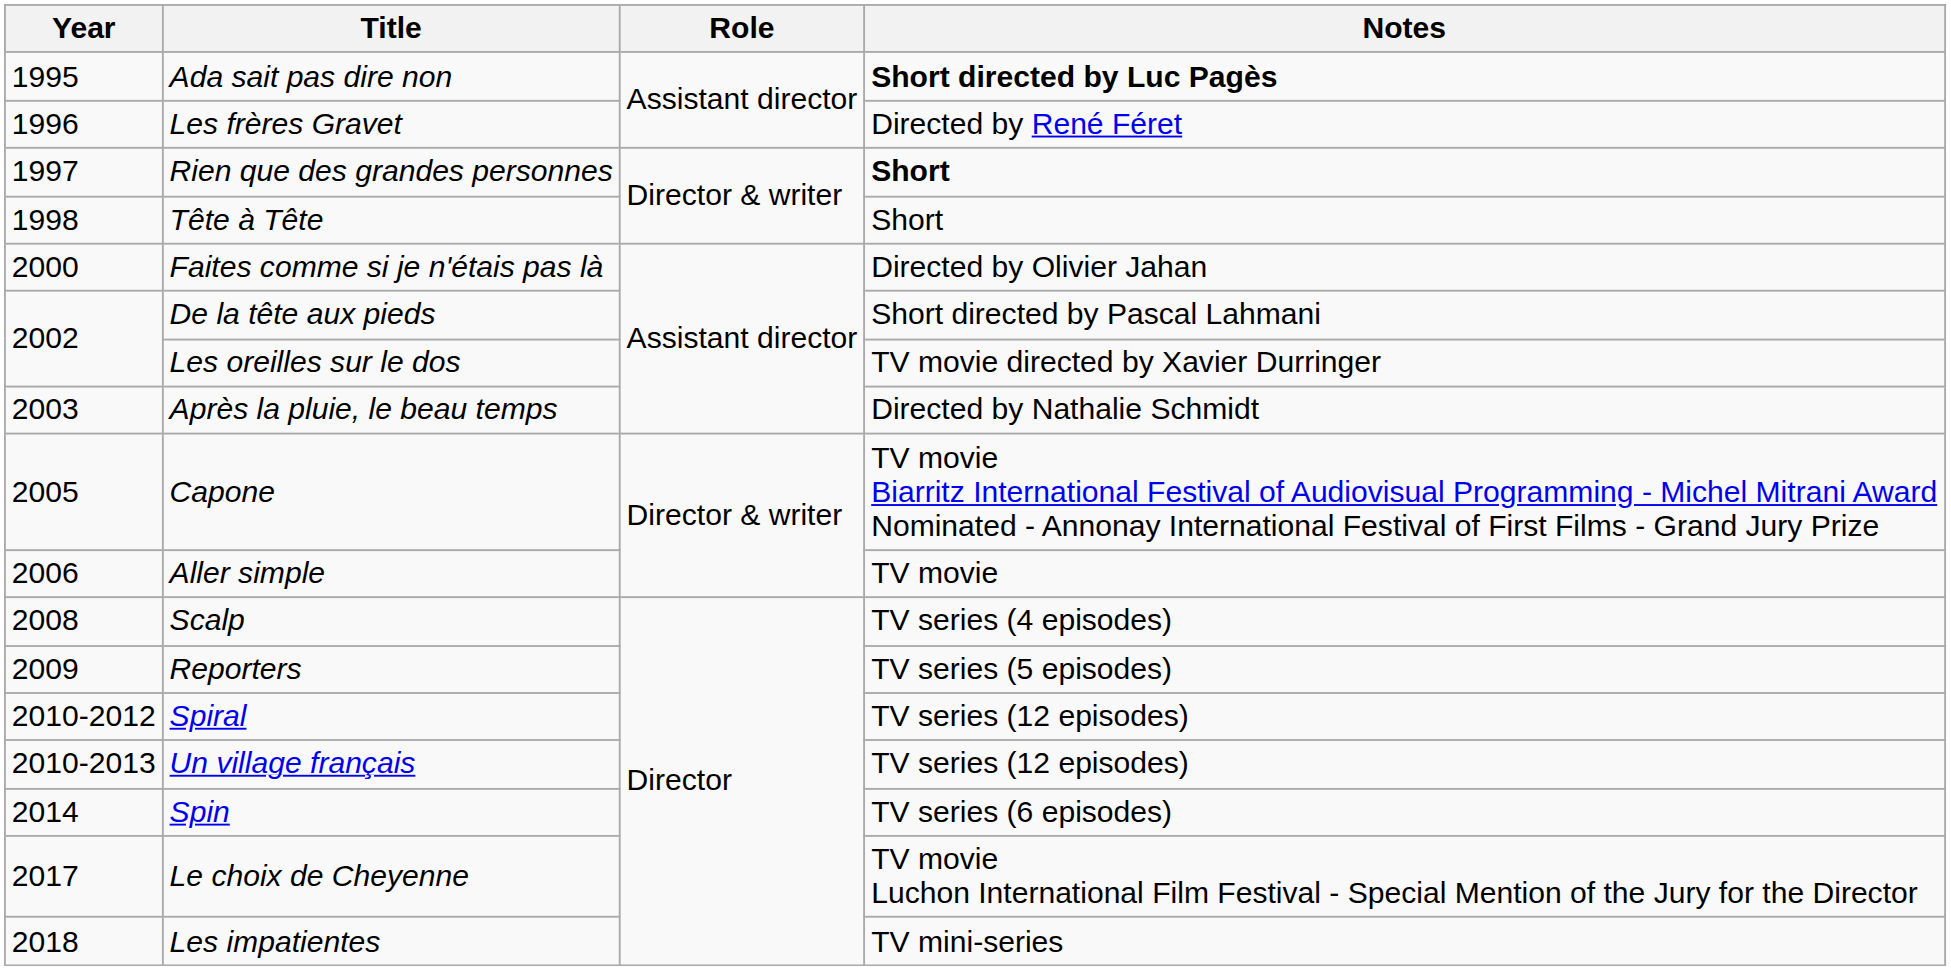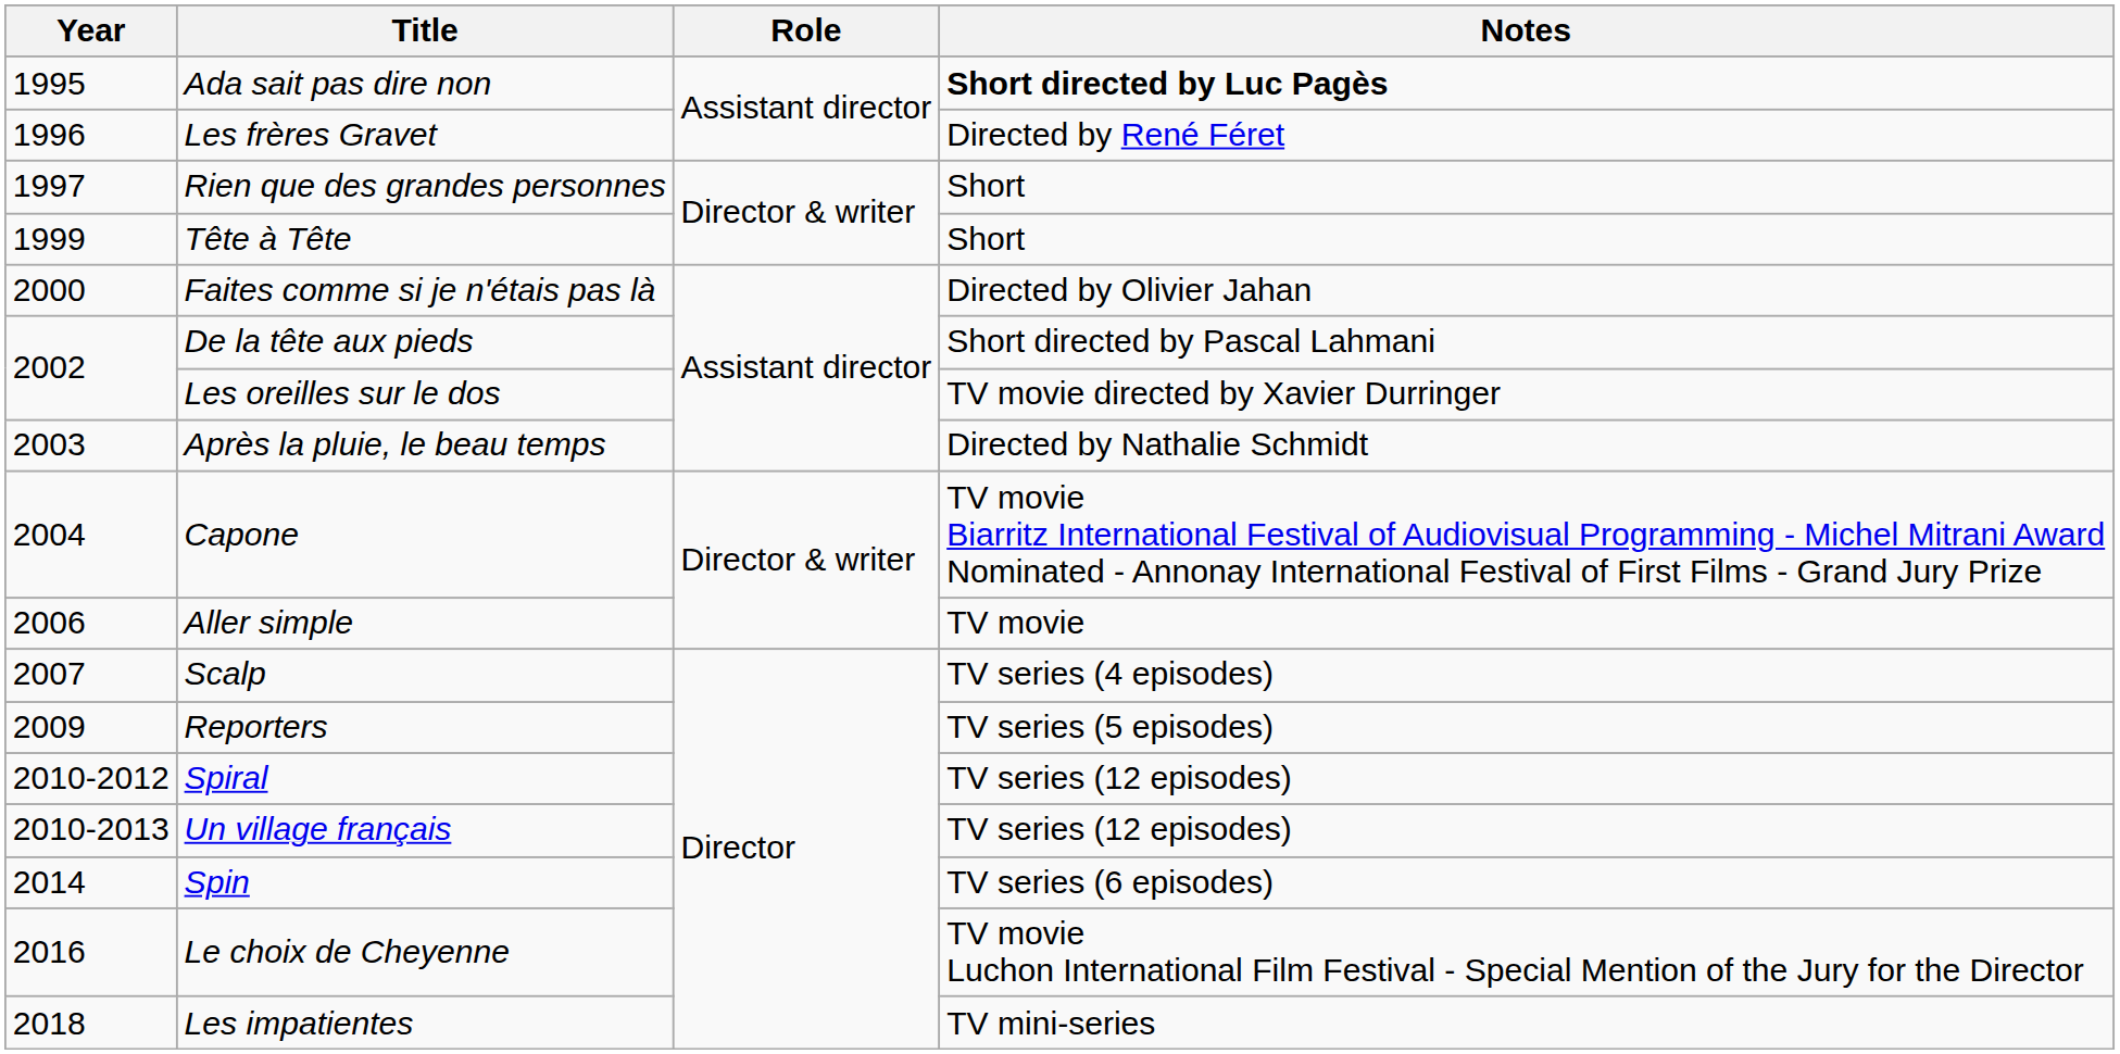Rien que des grandes personnes | Notes: bold -> normal
Tête à Tête | Year: 1998 -> 1999
Capone | Year: 2005 -> 2004
Scalp | Year: 2008 -> 2007
Le choix de Cheyenne | Year: 2017 -> 2016
